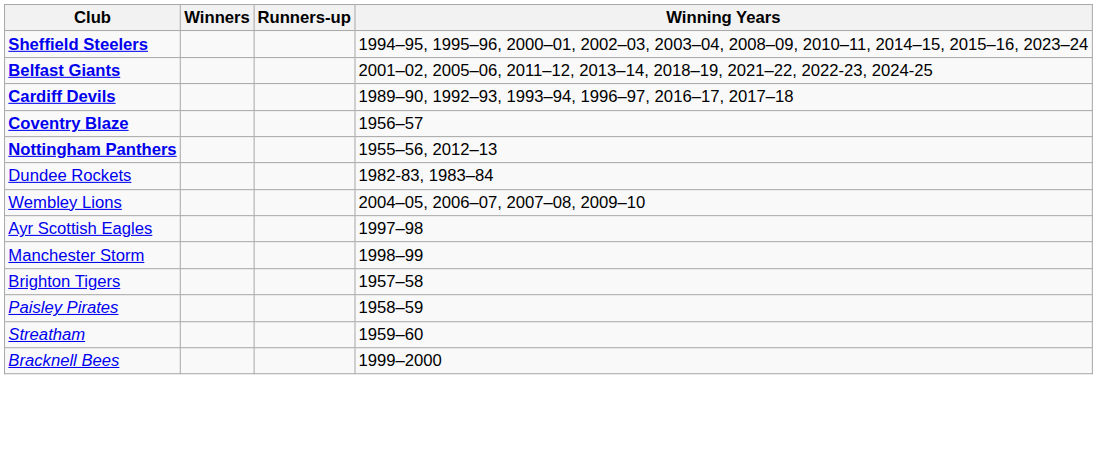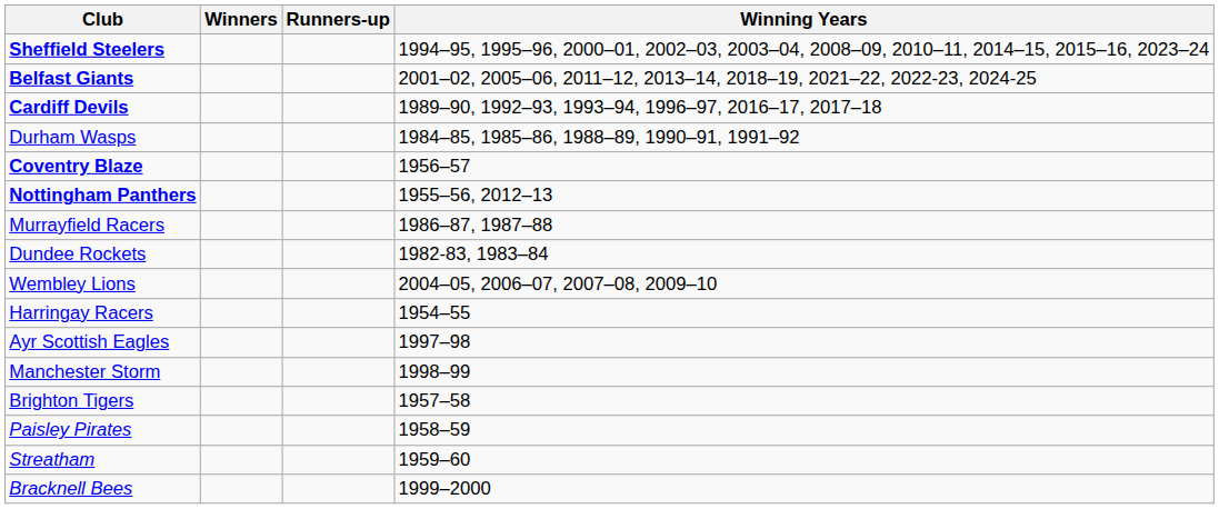+ row: Durham Wasps | 1984–85, 1985–86, 1988–89, 1990–91, 1991–92
+ row: Murrayfield Racers | 1986–87, 1987–88
+ row: Harringay Racers | 1954–55
